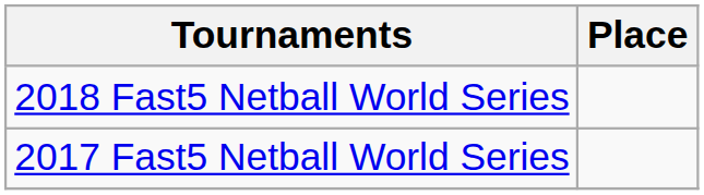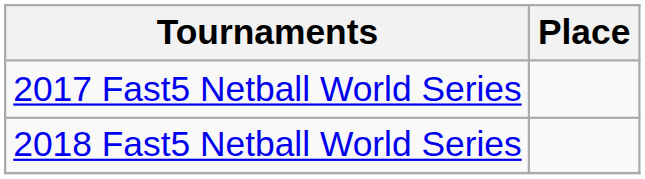rows swapped: 2017 Fast5 Netball World Series <-> 2018 Fast5 Netball World Series
